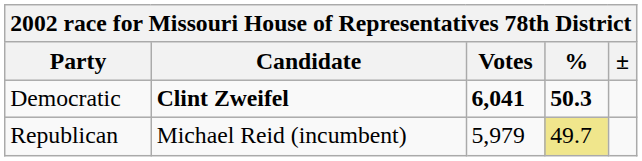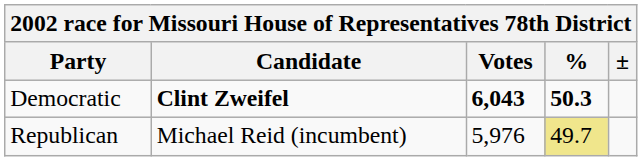Democratic | Votes: 6,041 -> 6,043
Republican | Votes: 5,979 -> 5,976
